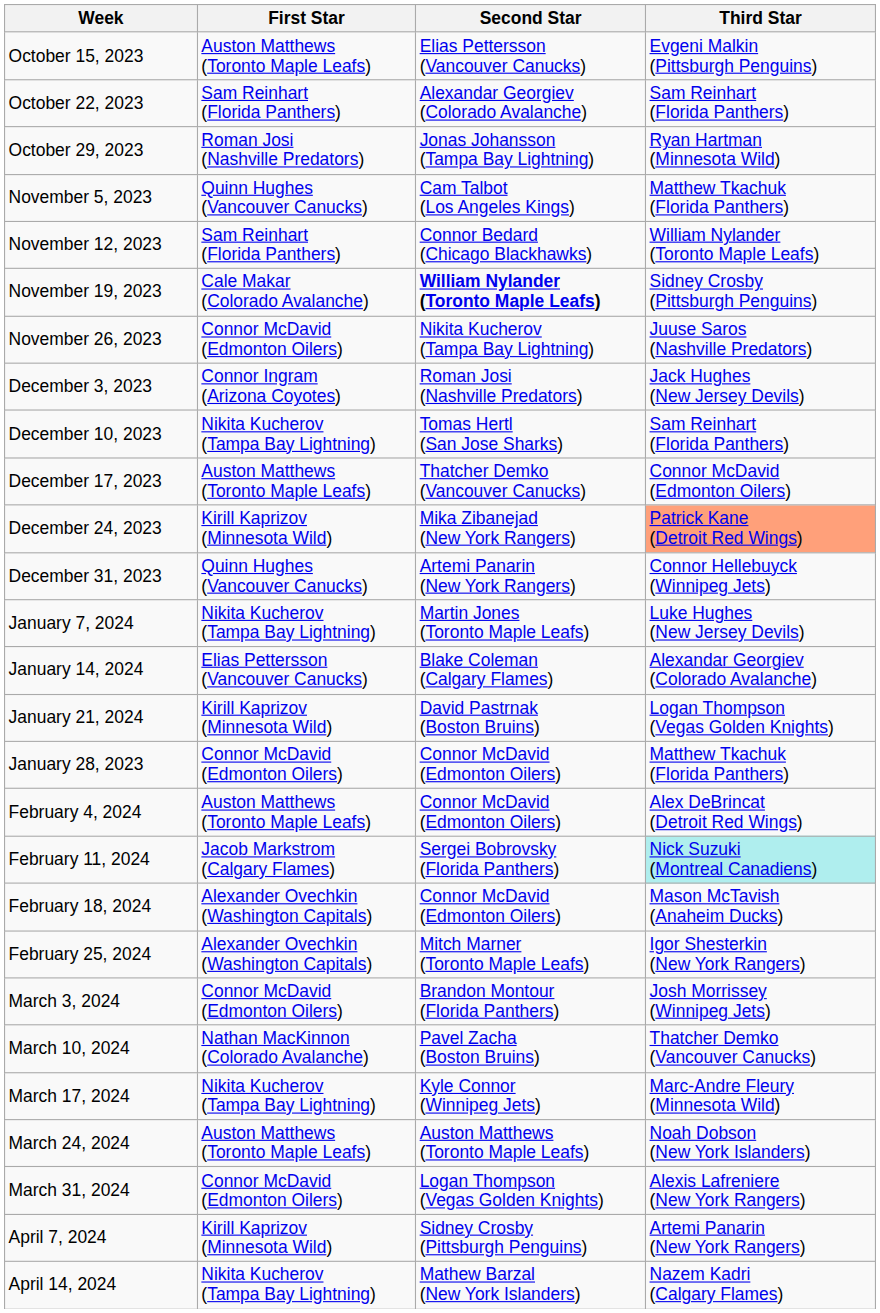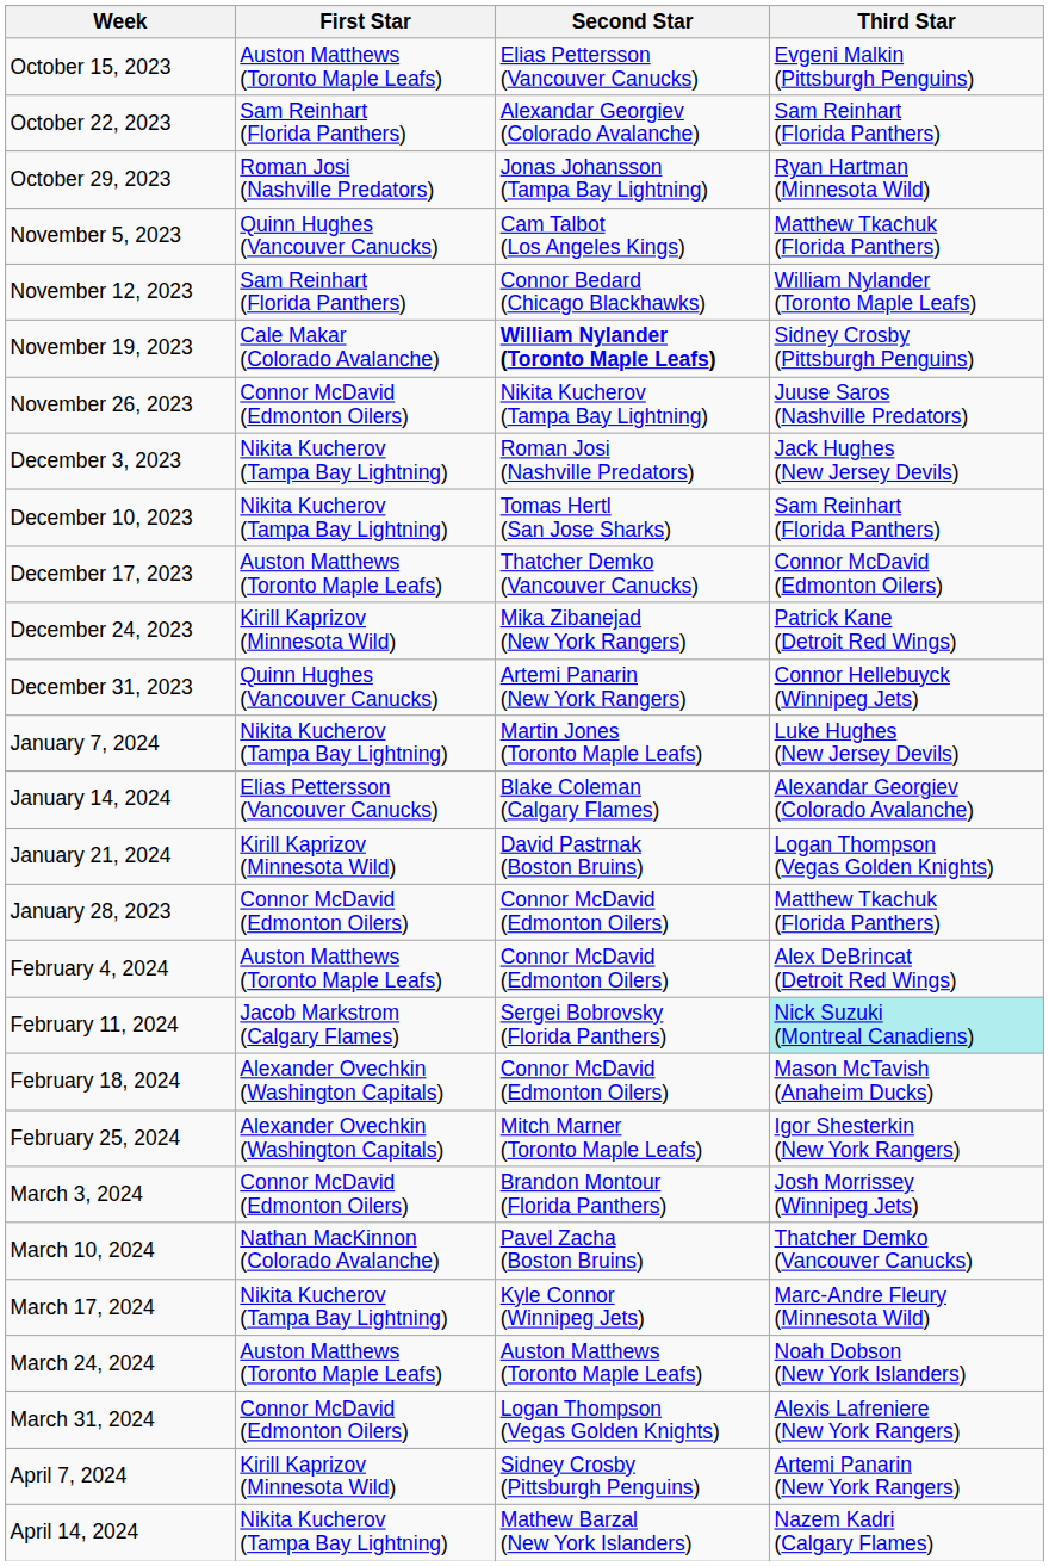December 3, 2023 | First Star: Connor Ingram (Arizona Coyotes) -> Nikita Kucherov (Tampa Bay Lightning)
December 24, 2023 | Third Star: lightsalmon background -> no background
